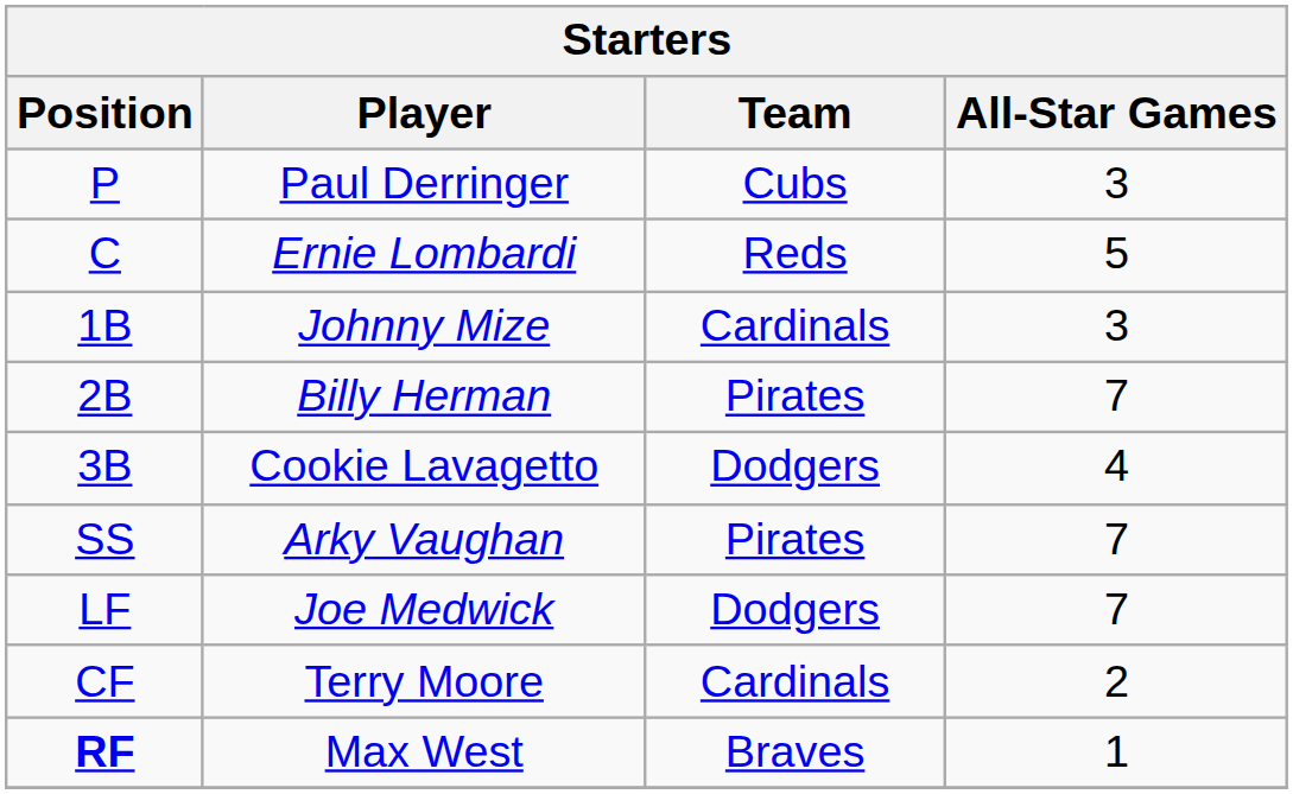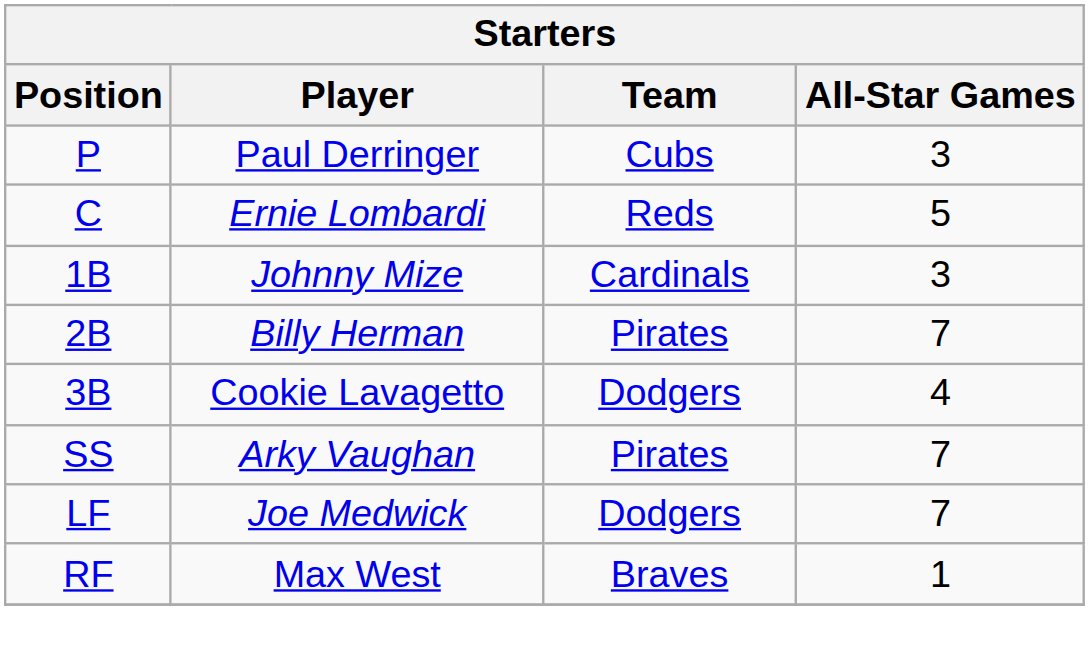- row: CF | Terry Moore | Cardinals | 2
Max West | Position: bold -> normal
